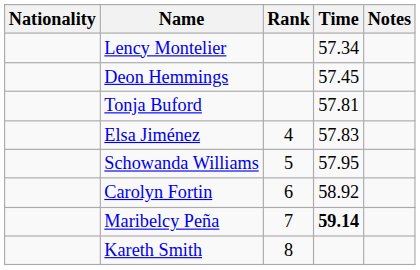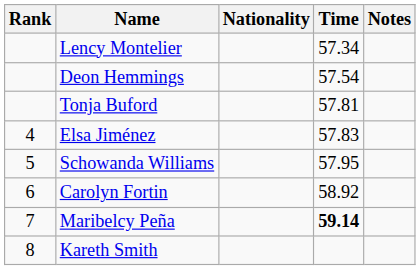columns swapped: Rank <-> Nationality
Deon Hemmings | Time: 57.45 -> 57.54
